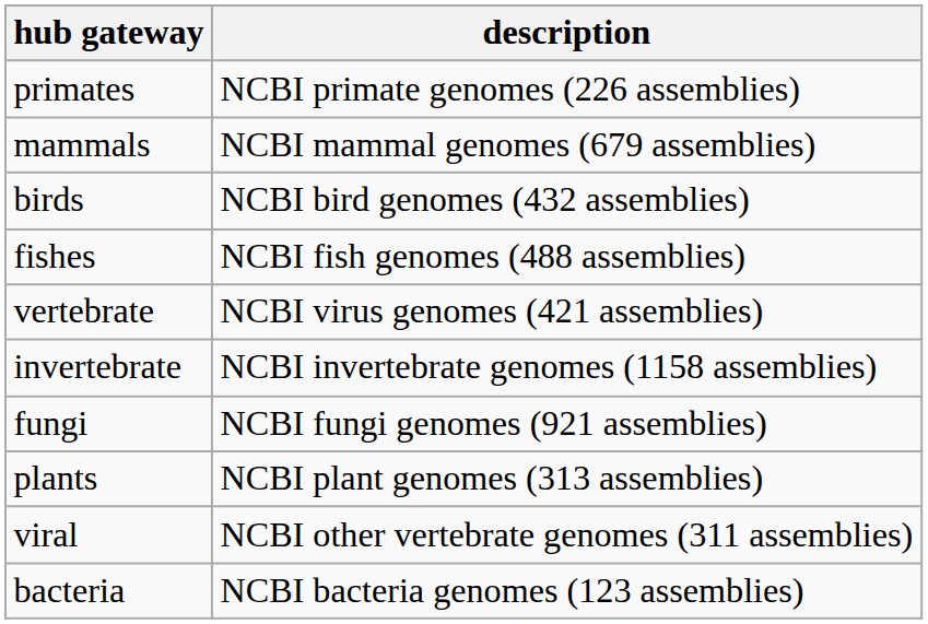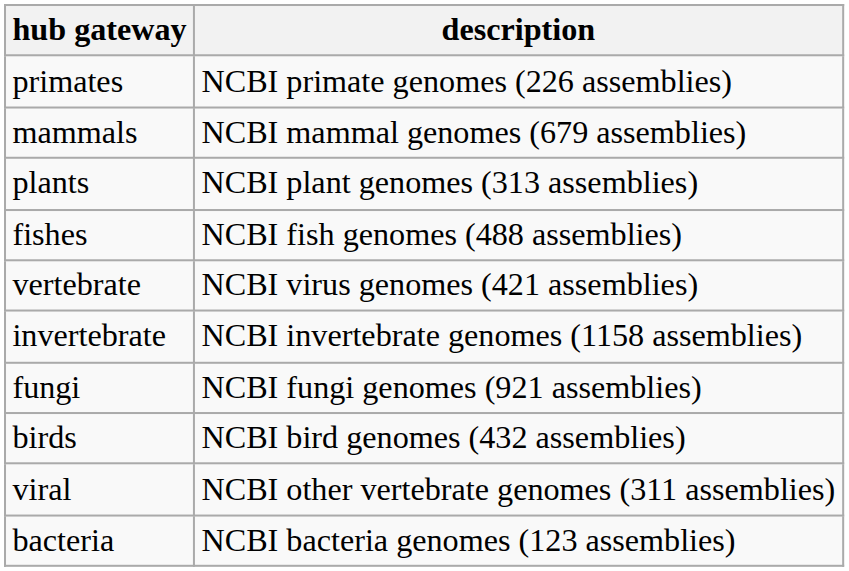rows swapped: birds <-> plants
